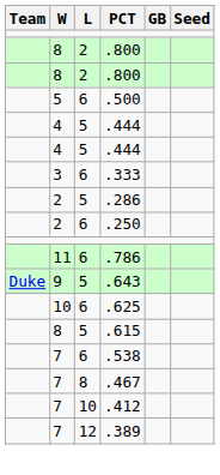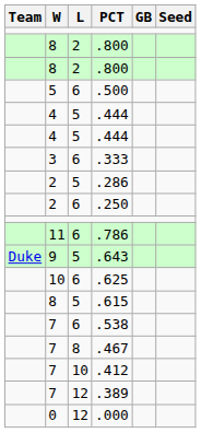+ row: 0 | 12 | .000
